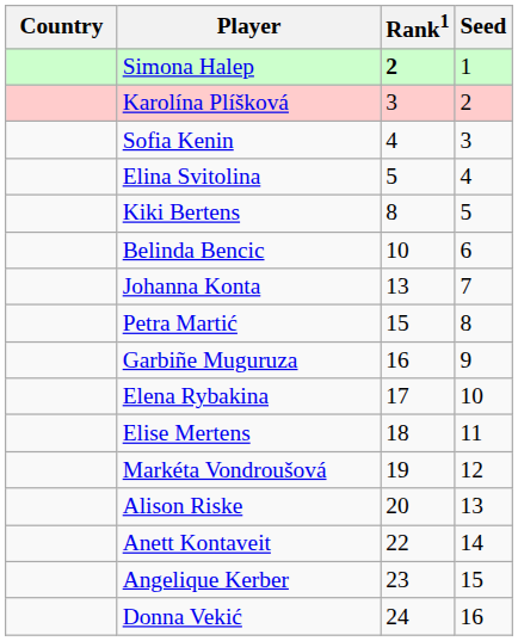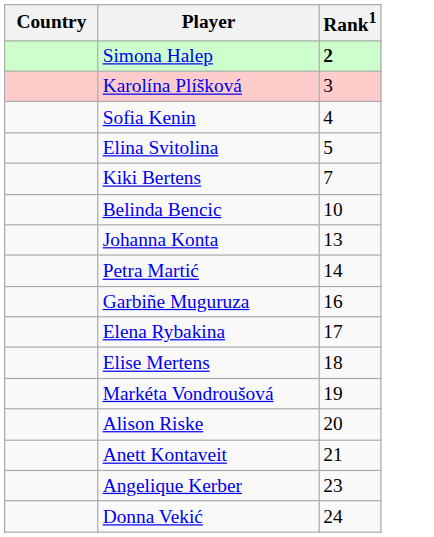- column: Seed | 1 | 2 | 3 | 4 | 5 | 6 | 7 | 8 | 9 | 10 | 11 | 12 | 13 | 14 | 15 | 16
Kiki Bertens | Rank1: 8 -> 7
Petra Martić | Rank1: 15 -> 14
Anett Kontaveit | Rank1: 22 -> 21
